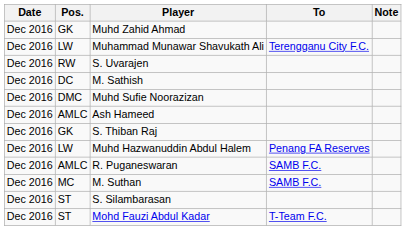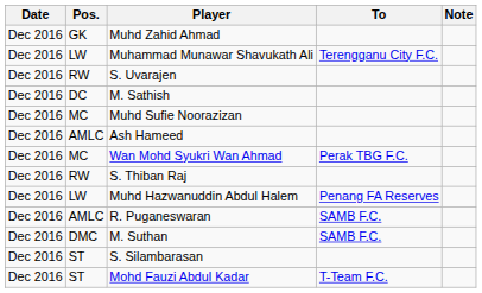Muhd Sufie Noorazizan | Pos.: DMC -> MC
+ row: Dec 2016 | MC | Wan Mohd Syukri Wan Ahmad | Perak TBG F.C.
S. Thiban Raj | Pos.: GK -> RW
M. Suthan | Pos.: MC -> DMC
